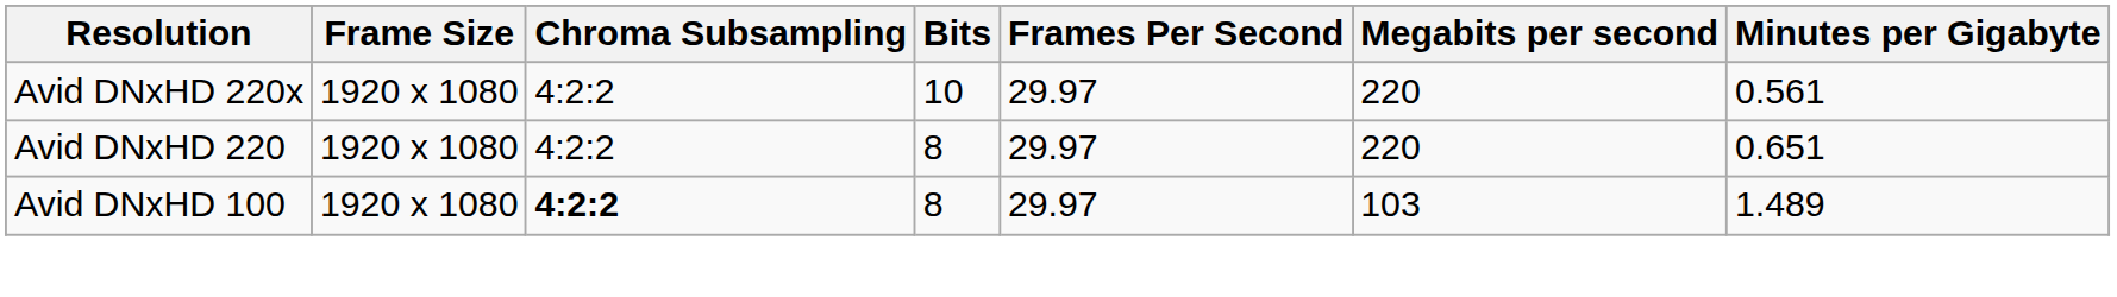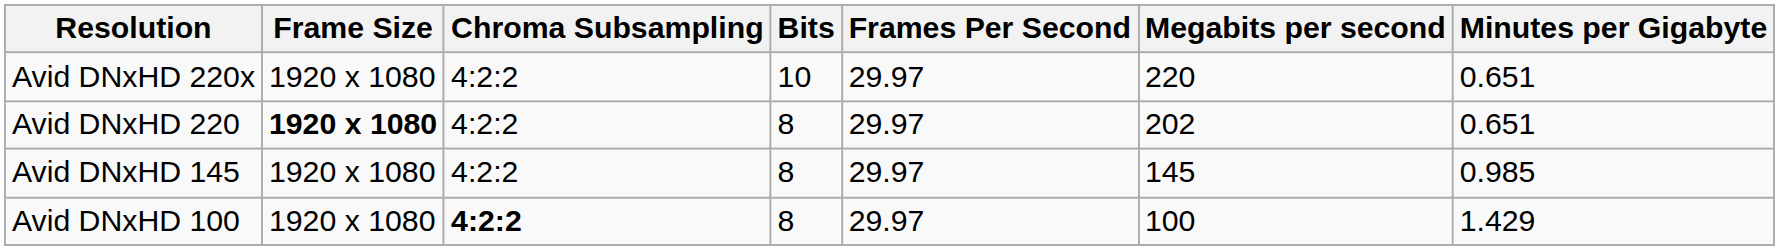Avid DNxHD 220x | Minutes per Gigabyte: 0.561 -> 0.651
Avid DNxHD 220 | Frame Size: normal -> bold
Avid DNxHD 220 | Megabits per second: 220 -> 202
+ row: Avid DNxHD 145 | 1920 x 1080 | 4:2:2 | 8 | 29.97 | 145 | 0.985
Avid DNxHD 100 | Megabits per second: 103 -> 100
Avid DNxHD 100 | Minutes per Gigabyte: 1.489 -> 1.429
